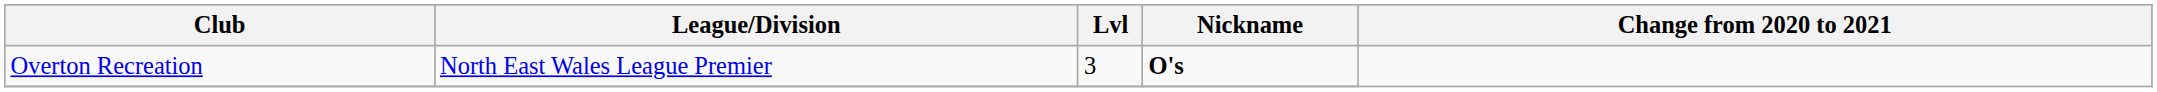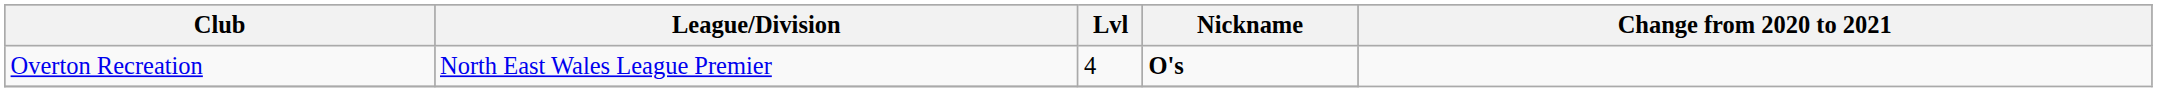Overton Recreation | Lvl: 3 -> 4
